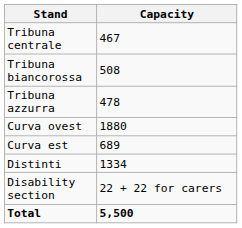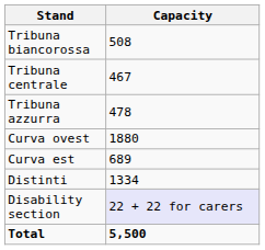rows swapped: Tribuna centrale <-> Tribuna biancorossa
Disability section | Capacity: no background -> lavender background
